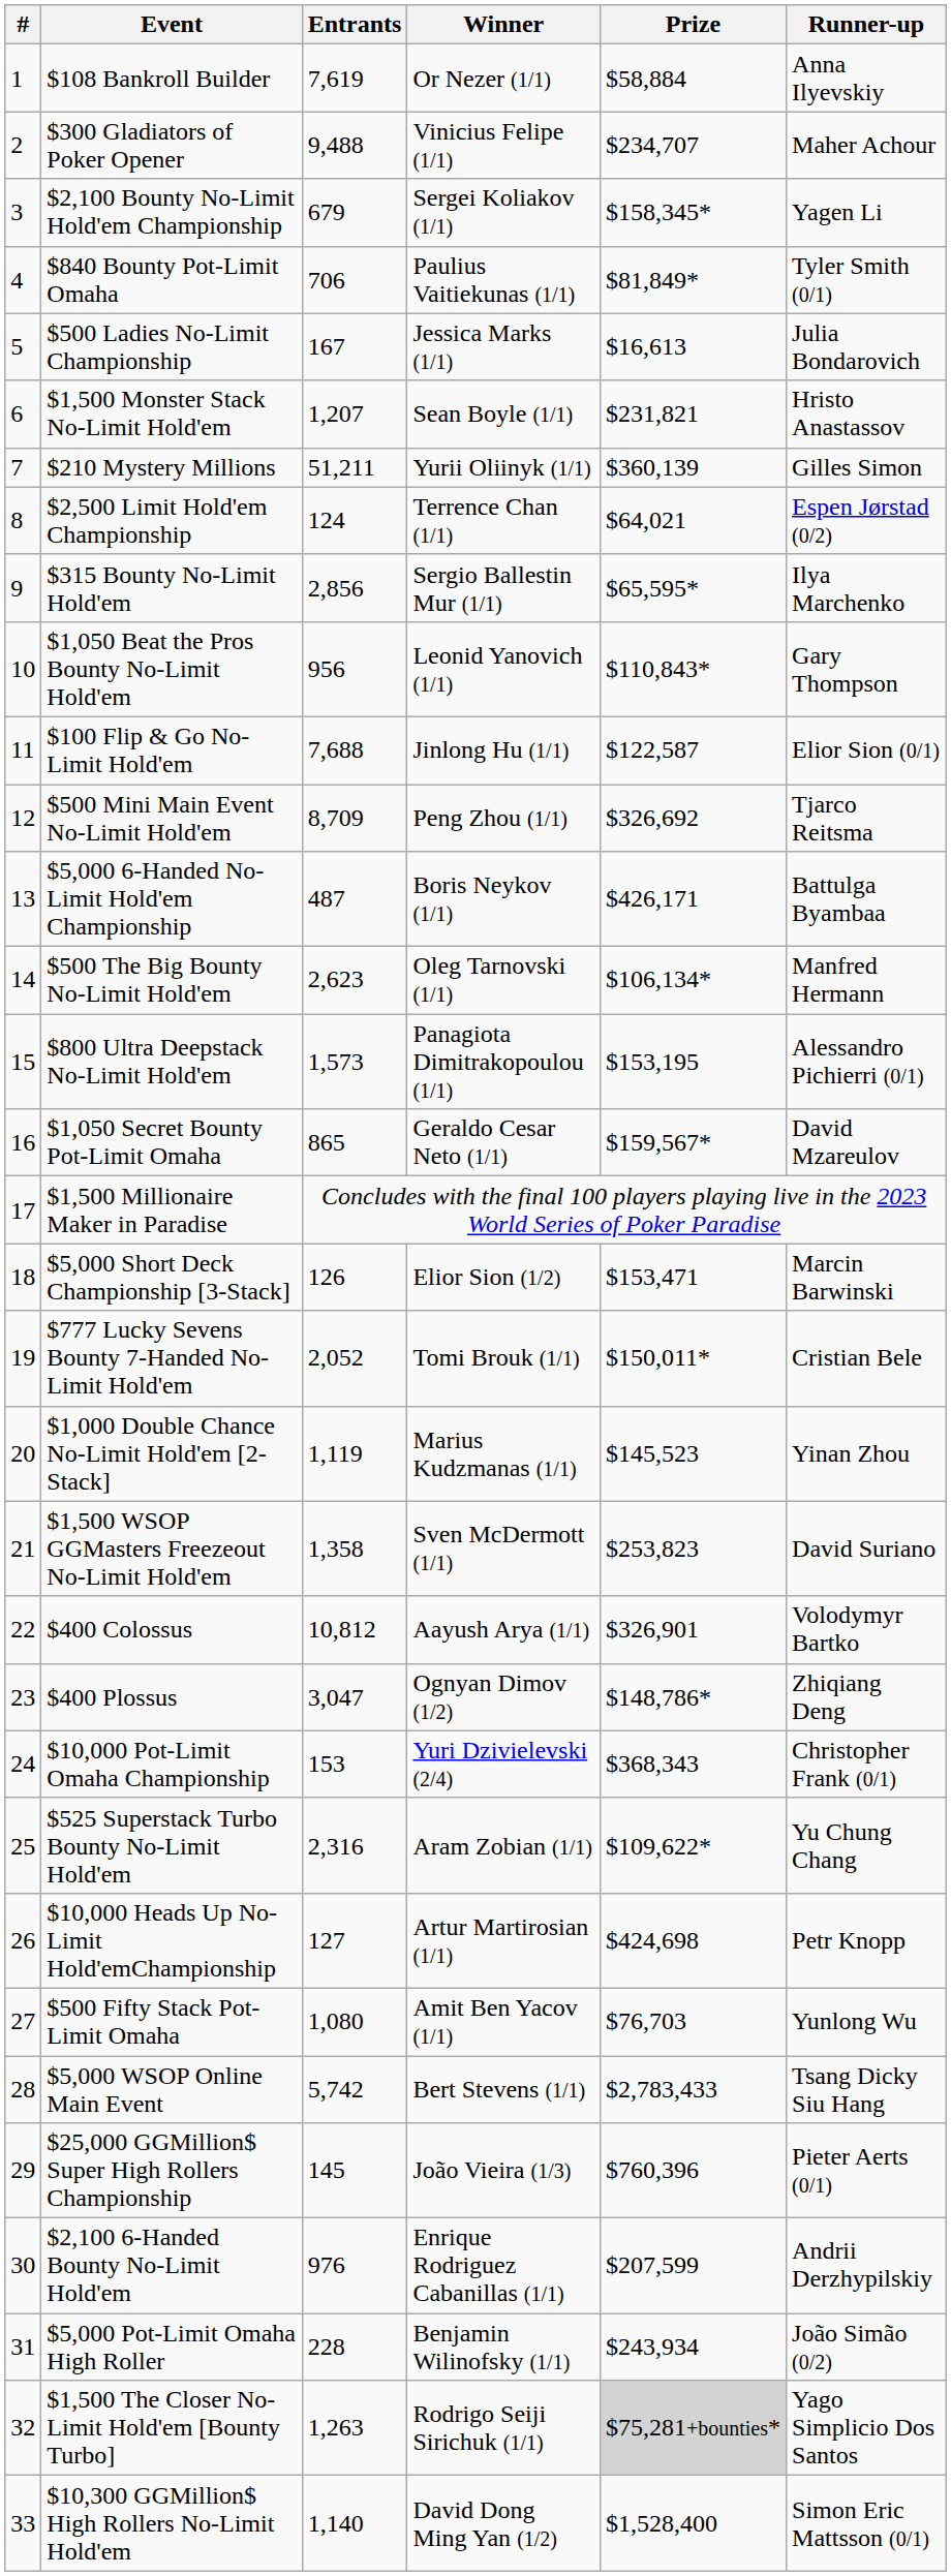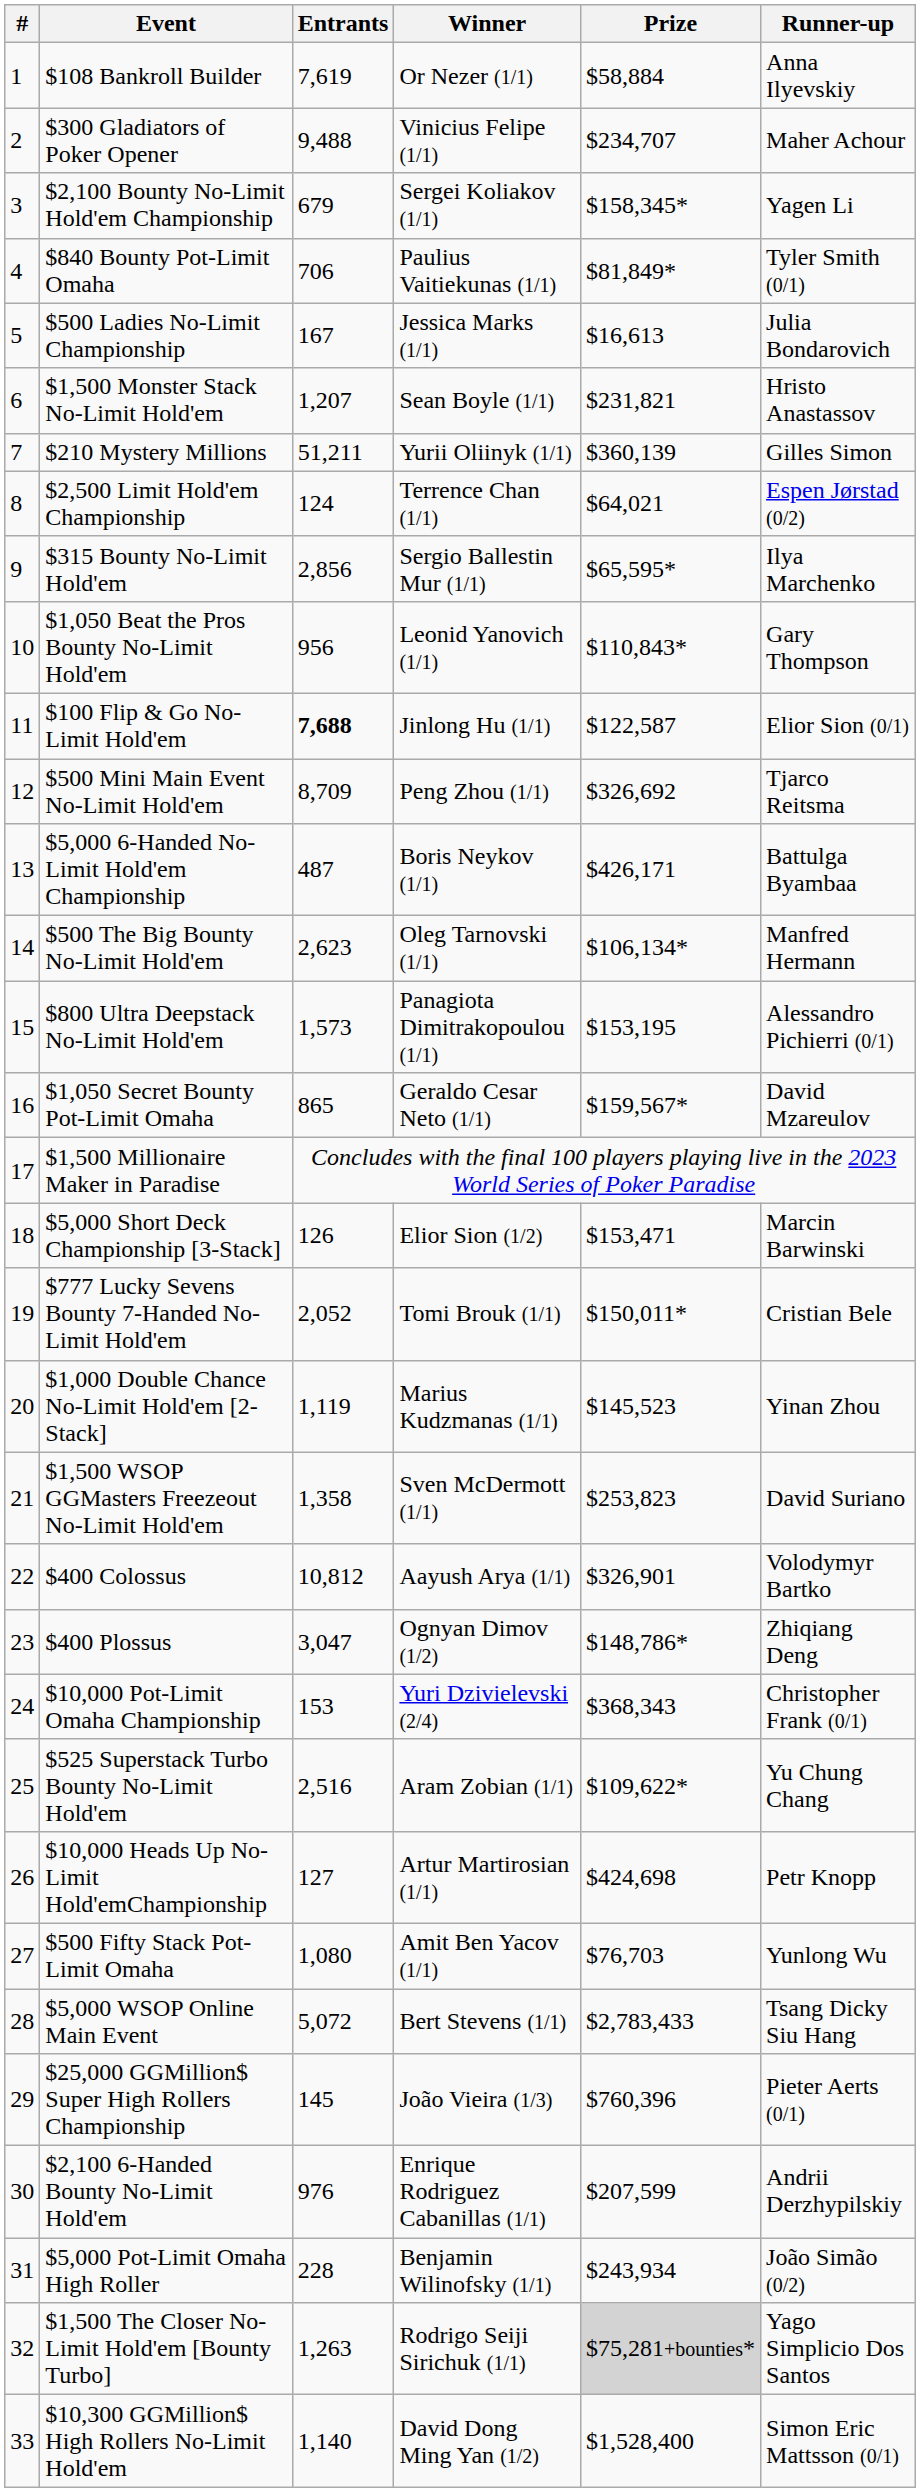$100 Flip & Go No-Limit Hold'em | Entrants: normal -> bold
$525 Superstack Turbo Bounty No-Limit Hold'em | Entrants: 2,316 -> 2,516
$5,000 WSOP Online Main Event | Entrants: 5,742 -> 5,072
